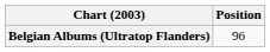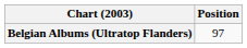Belgian Albums (Ultratop Flanders) | Position: 96 -> 97
